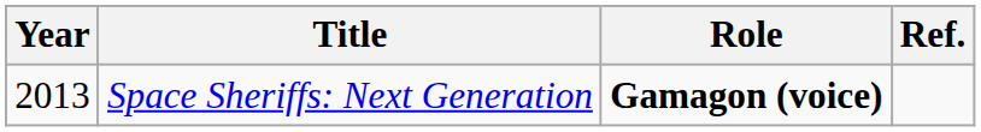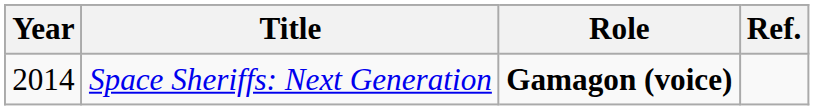Space Sheriffs: Next Generation | Year: 2013 -> 2014
